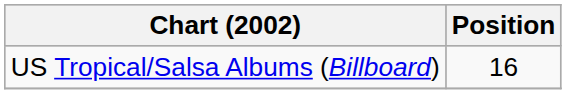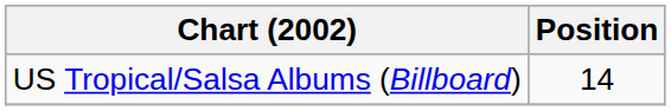US Tropical/Salsa Albums (Billboard) | Position: 16 -> 14
